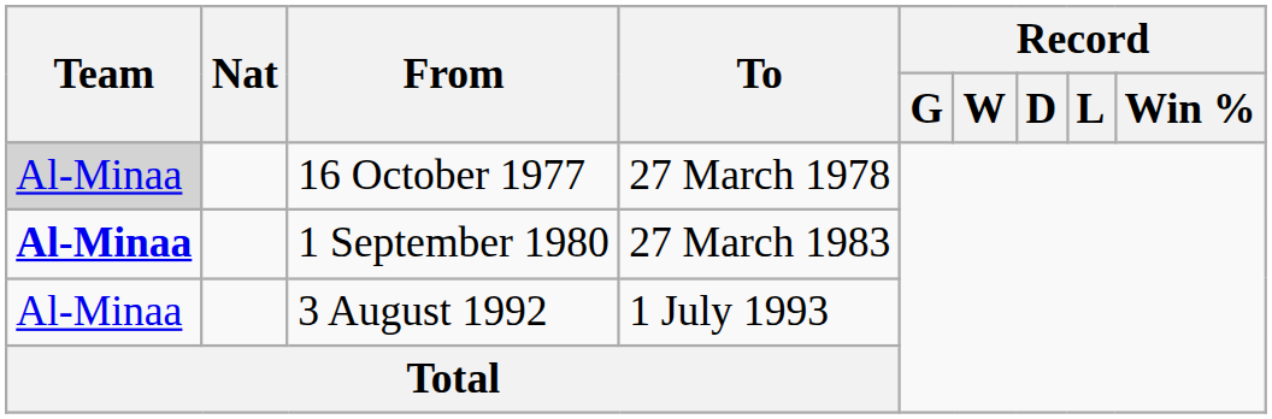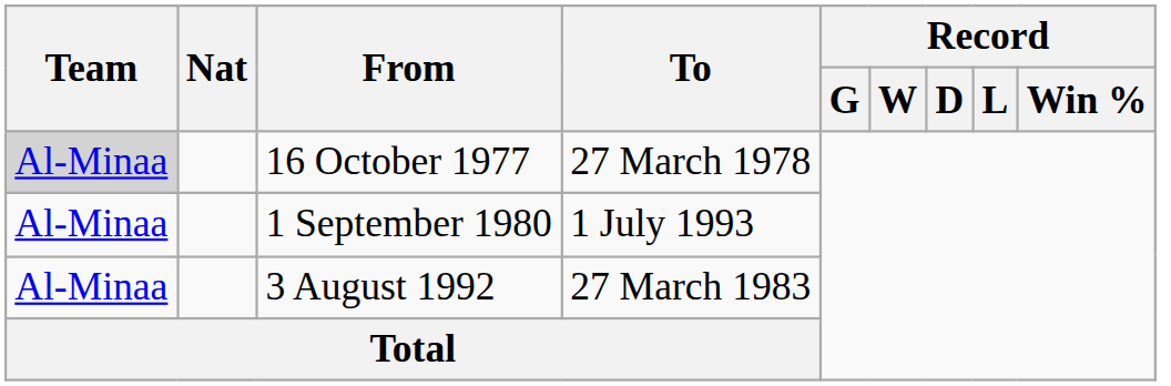1 September 1980 | Team: bold -> normal
1 September 1980 | To: 27 March 1983 -> 1 July 1993
3 August 1992 | To: 1 July 1993 -> 27 March 1983
